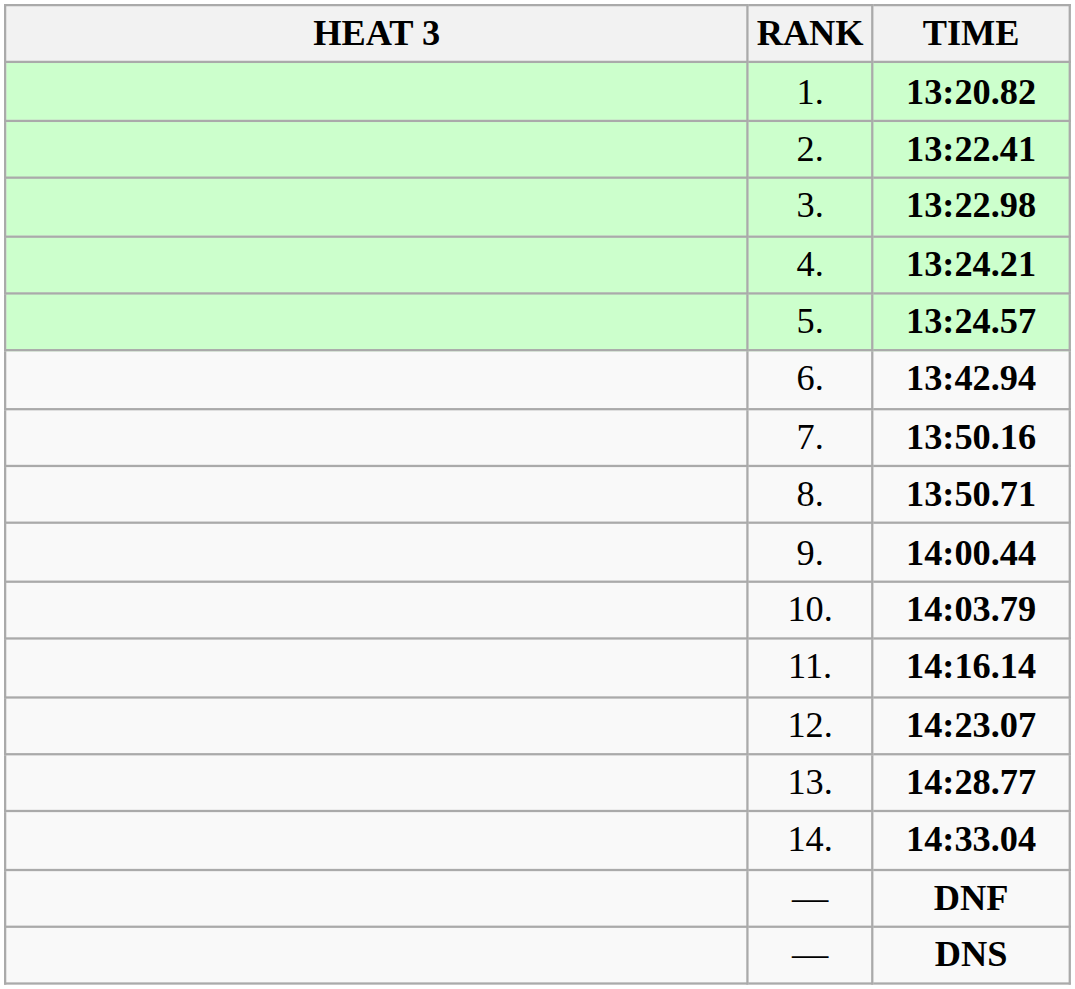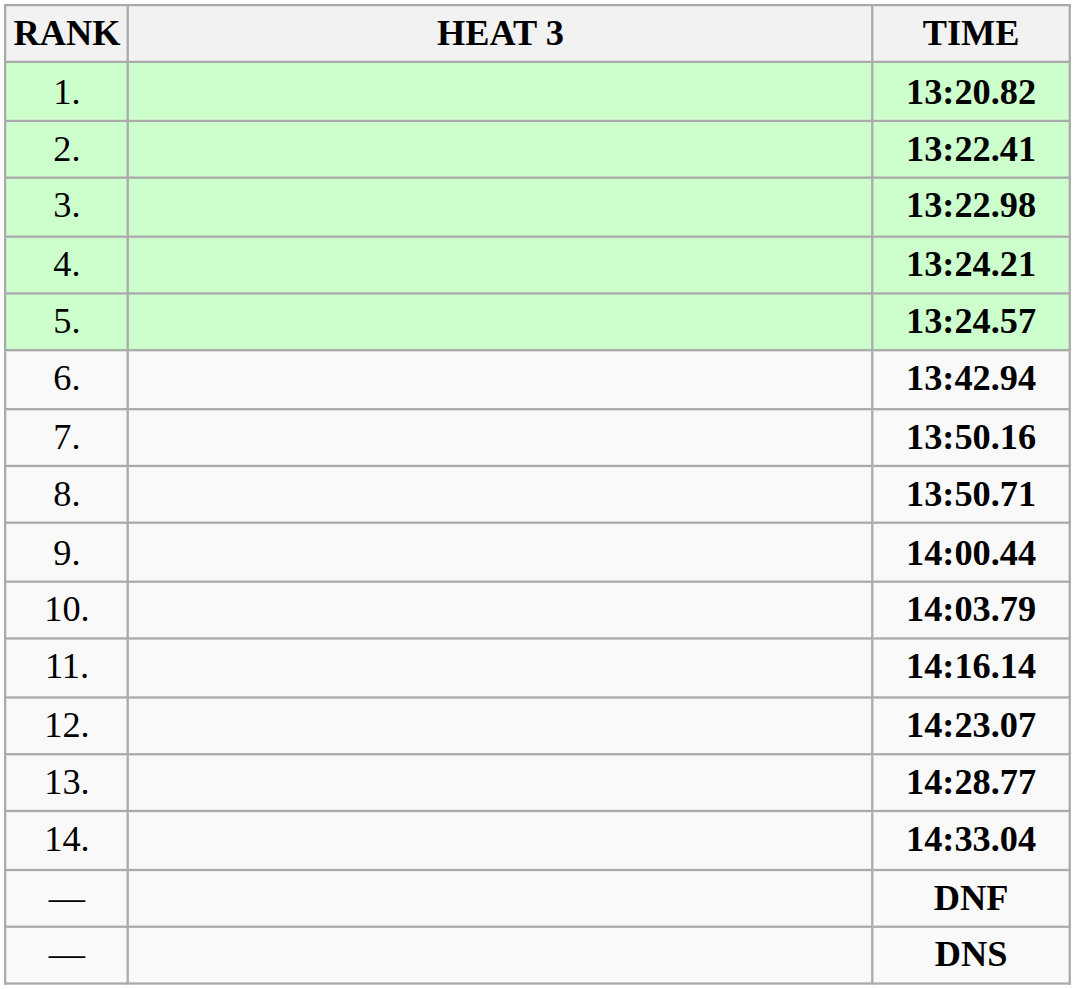columns swapped: RANK <-> HEAT 3
